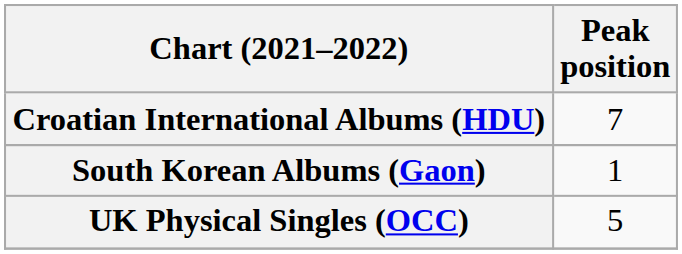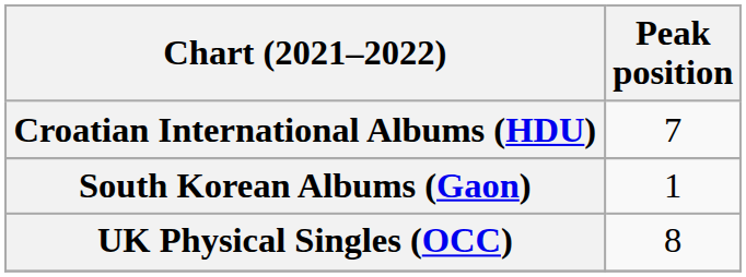UK Physical Singles (OCC) | Peak position: 5 -> 8
